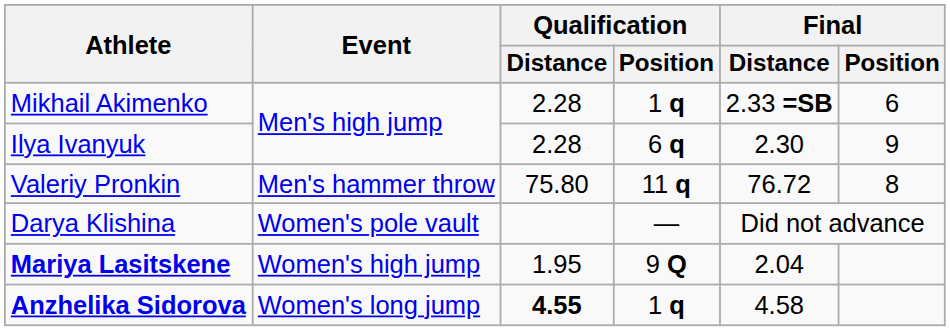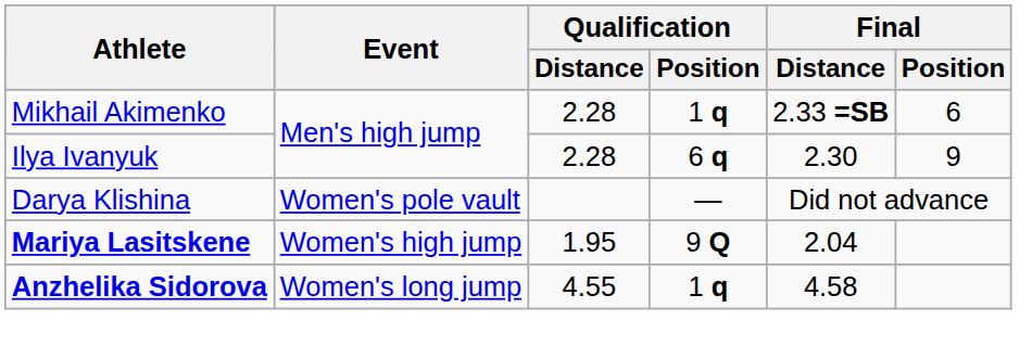- row: Valeriy Pronkin | Men's hammer throw | 75.80 | 11 q | 76.72 | 8
Anzhelika Sidorova | Qualification / Distance: bold -> normal
